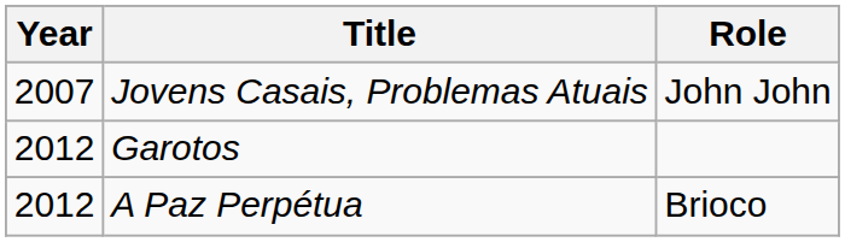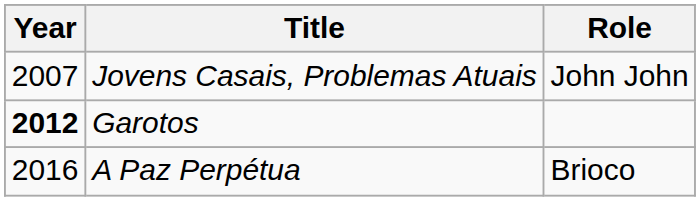Garotos | Year: normal -> bold
A Paz Perpétua | Year: 2012 -> 2016
